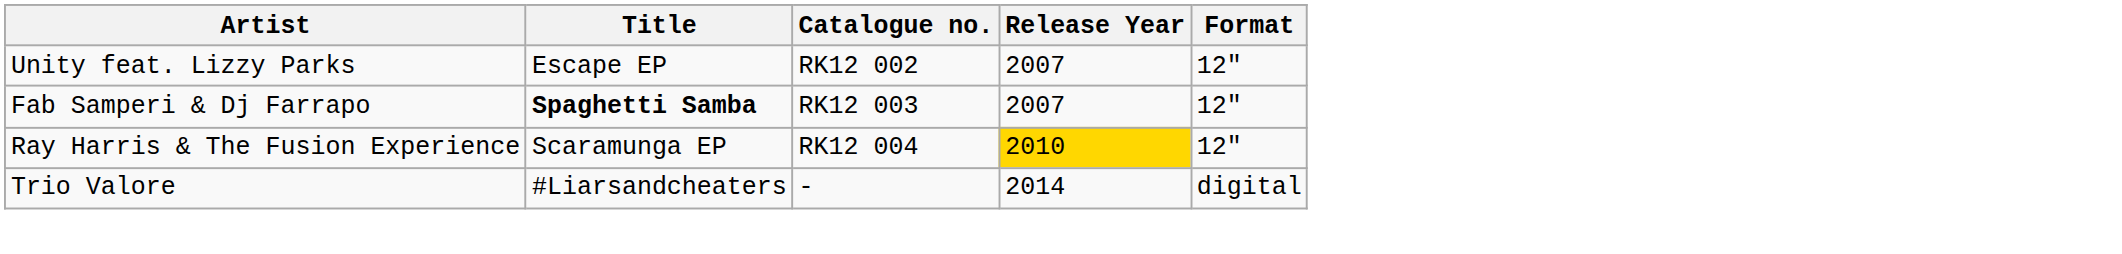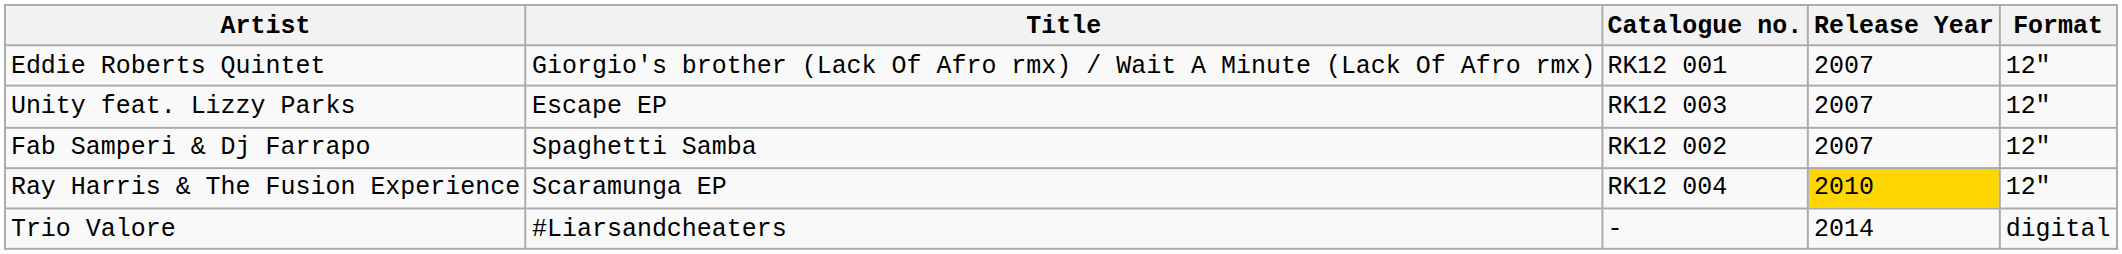+ row: Eddie Roberts Quintet | Giorgio's brother (Lack Of Afro rmx) / Wait A Minute (Lack Of Afro rmx) | RK12 001 | 2007 | 12"
Unity feat. Lizzy Parks | Catalogue no.: RK12 002 -> RK12 003
Fab Samperi & Dj Farrapo | Title: bold -> normal
Fab Samperi & Dj Farrapo | Catalogue no.: RK12 003 -> RK12 002
